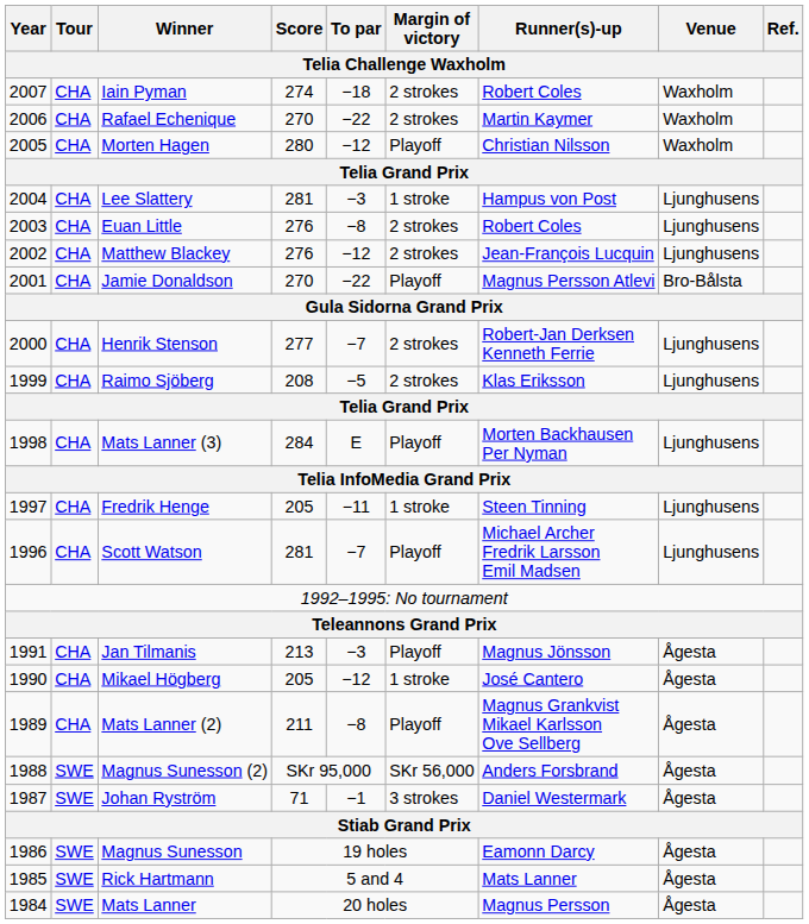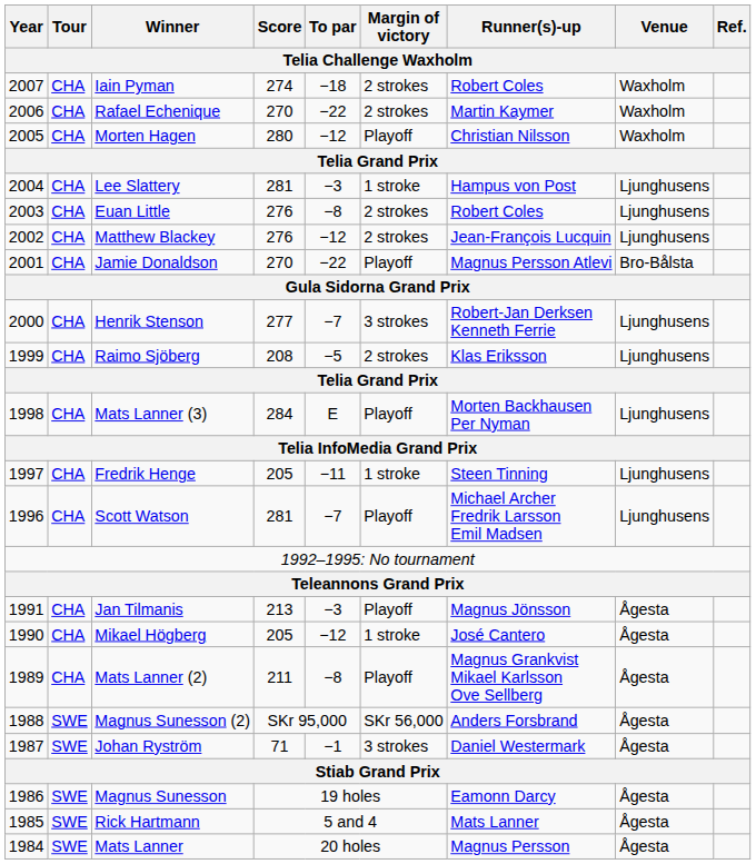Henrik Stenson | Margin of victory: 2 strokes -> 3 strokes
